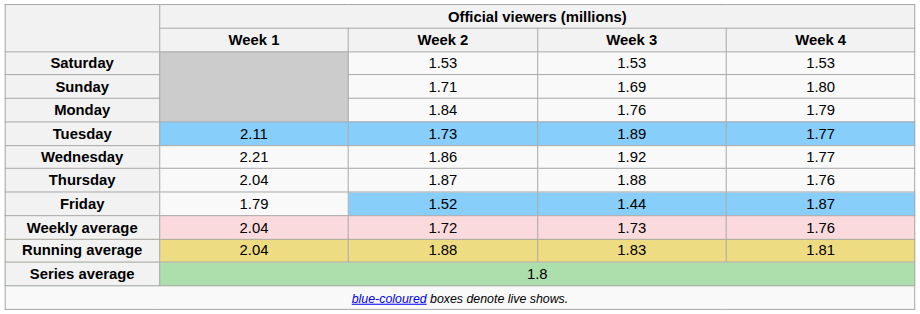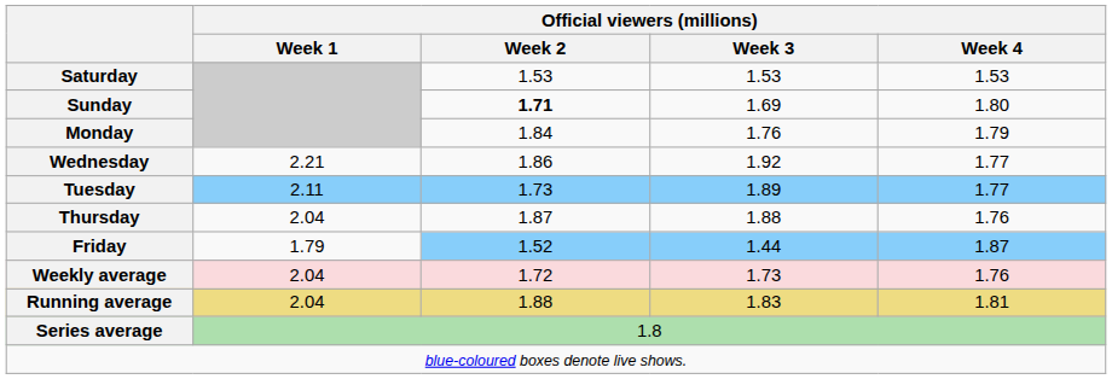Sunday | Official viewers (millions) / Week 2: normal -> bold
rows swapped: Tuesday <-> Wednesday
